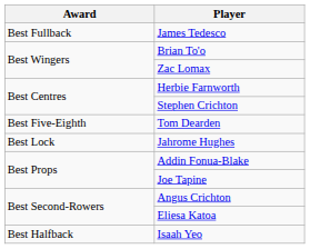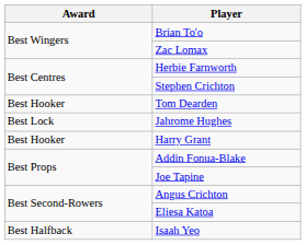- row: Best Fullback | James Tedesco
Tom Dearden | Award: Best Five-Eighth -> Best Hooker
+ row: Best Hooker | Harry Grant
